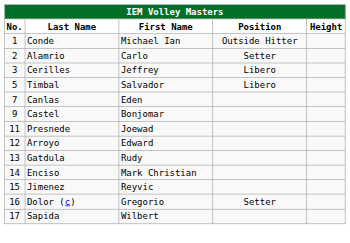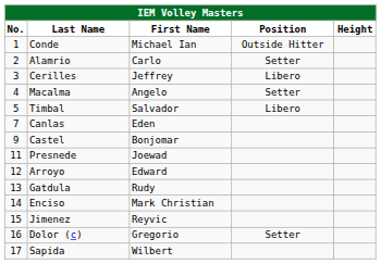+ row: 4 | Macalma | Angelo | Setter
